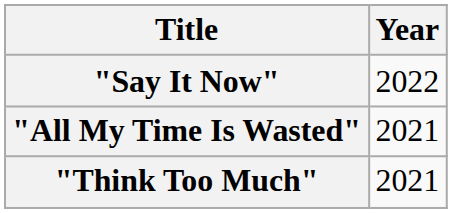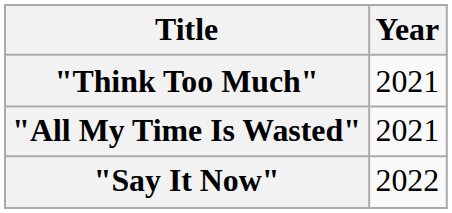rows swapped: "Say It Now" <-> "Think Too Much"
